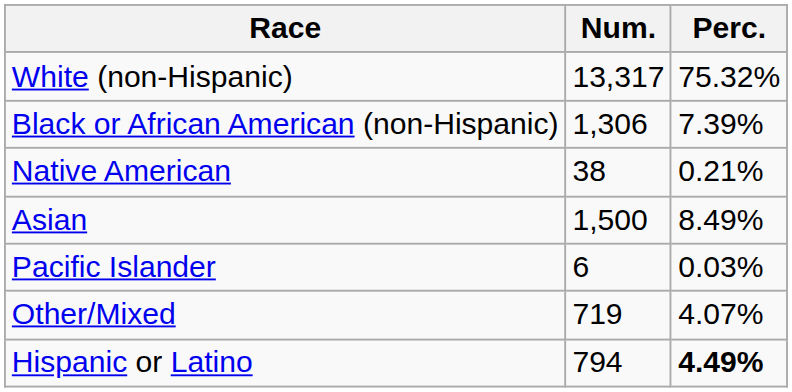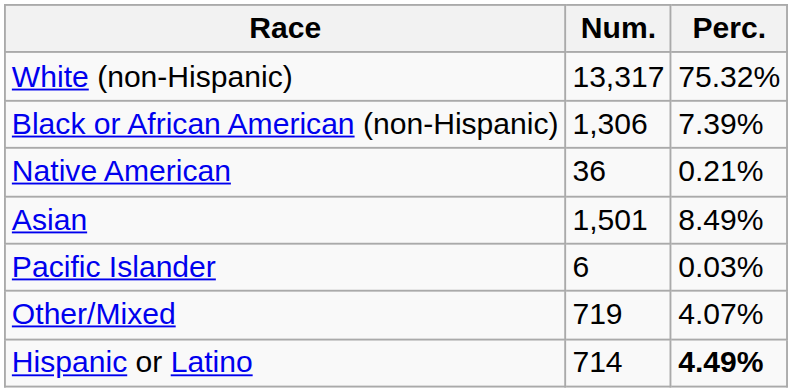Native American | Num.: 38 -> 36
Asian | Num.: 1,500 -> 1,501
Hispanic or Latino | Num.: 794 -> 714
